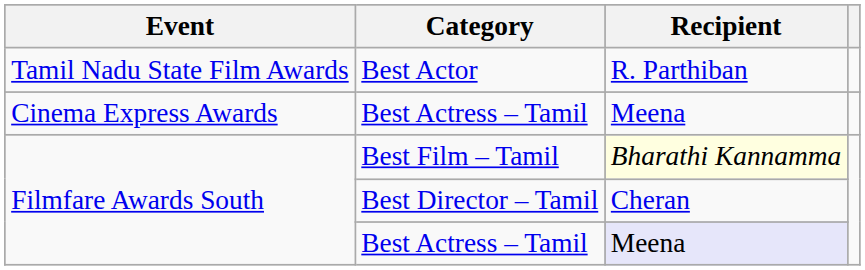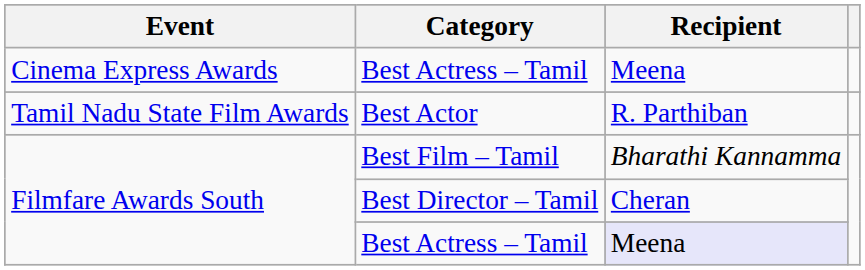rows swapped: Cinema Express Awards / Best Actress – Tamil <-> Best Actor
Best Film – Tamil | Recipient: lightyellow background -> no background
